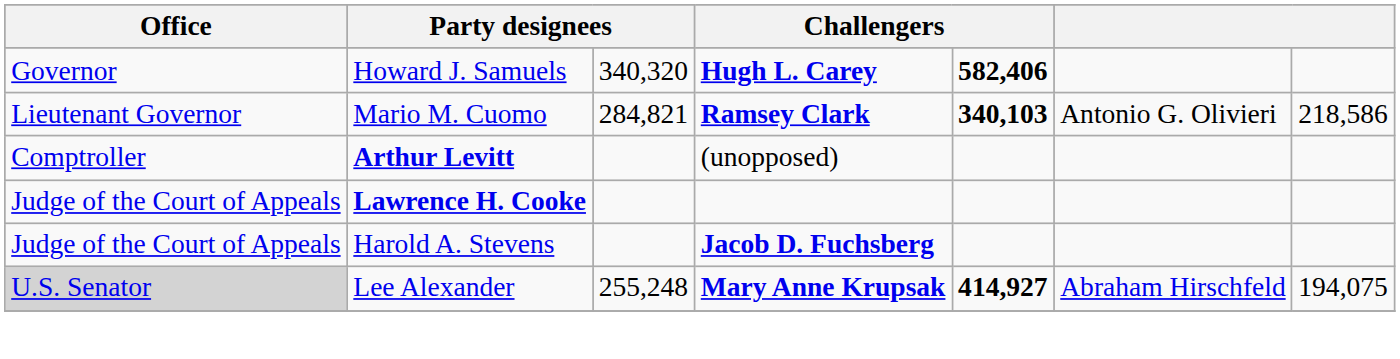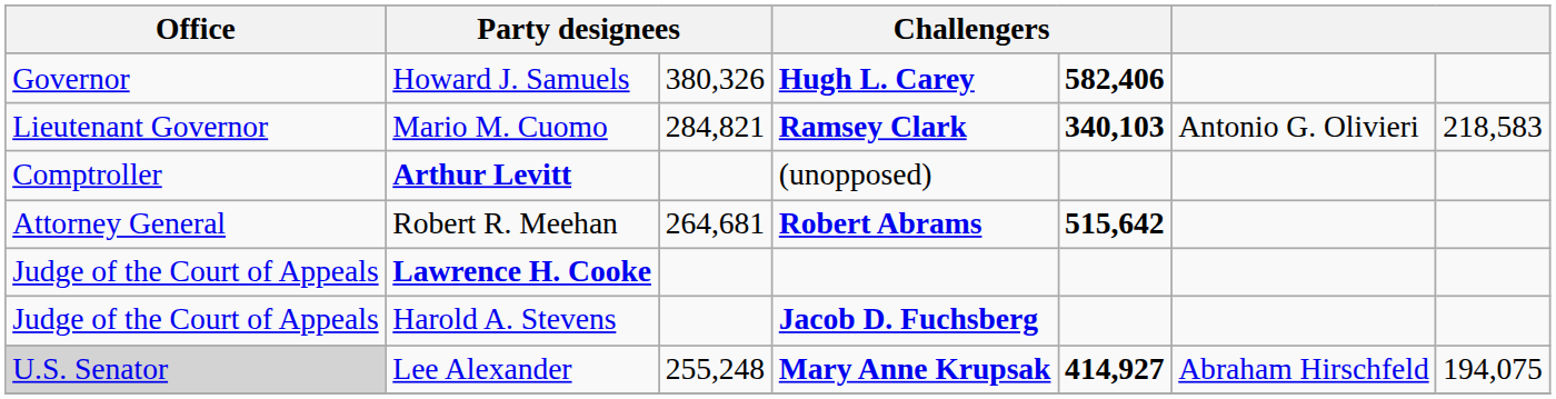Howard J. Samuels | column 3: 340,320 -> 380,326
Mario M. Cuomo | column 7: 218,586 -> 218,583
+ row: Attorney General | Robert R. Meehan | 264,681 | Robert Abrams | 515,642
